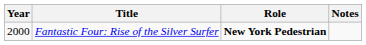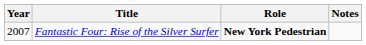Fantastic Four: Rise of the Silver Surfer | Year: 2000 -> 2007
